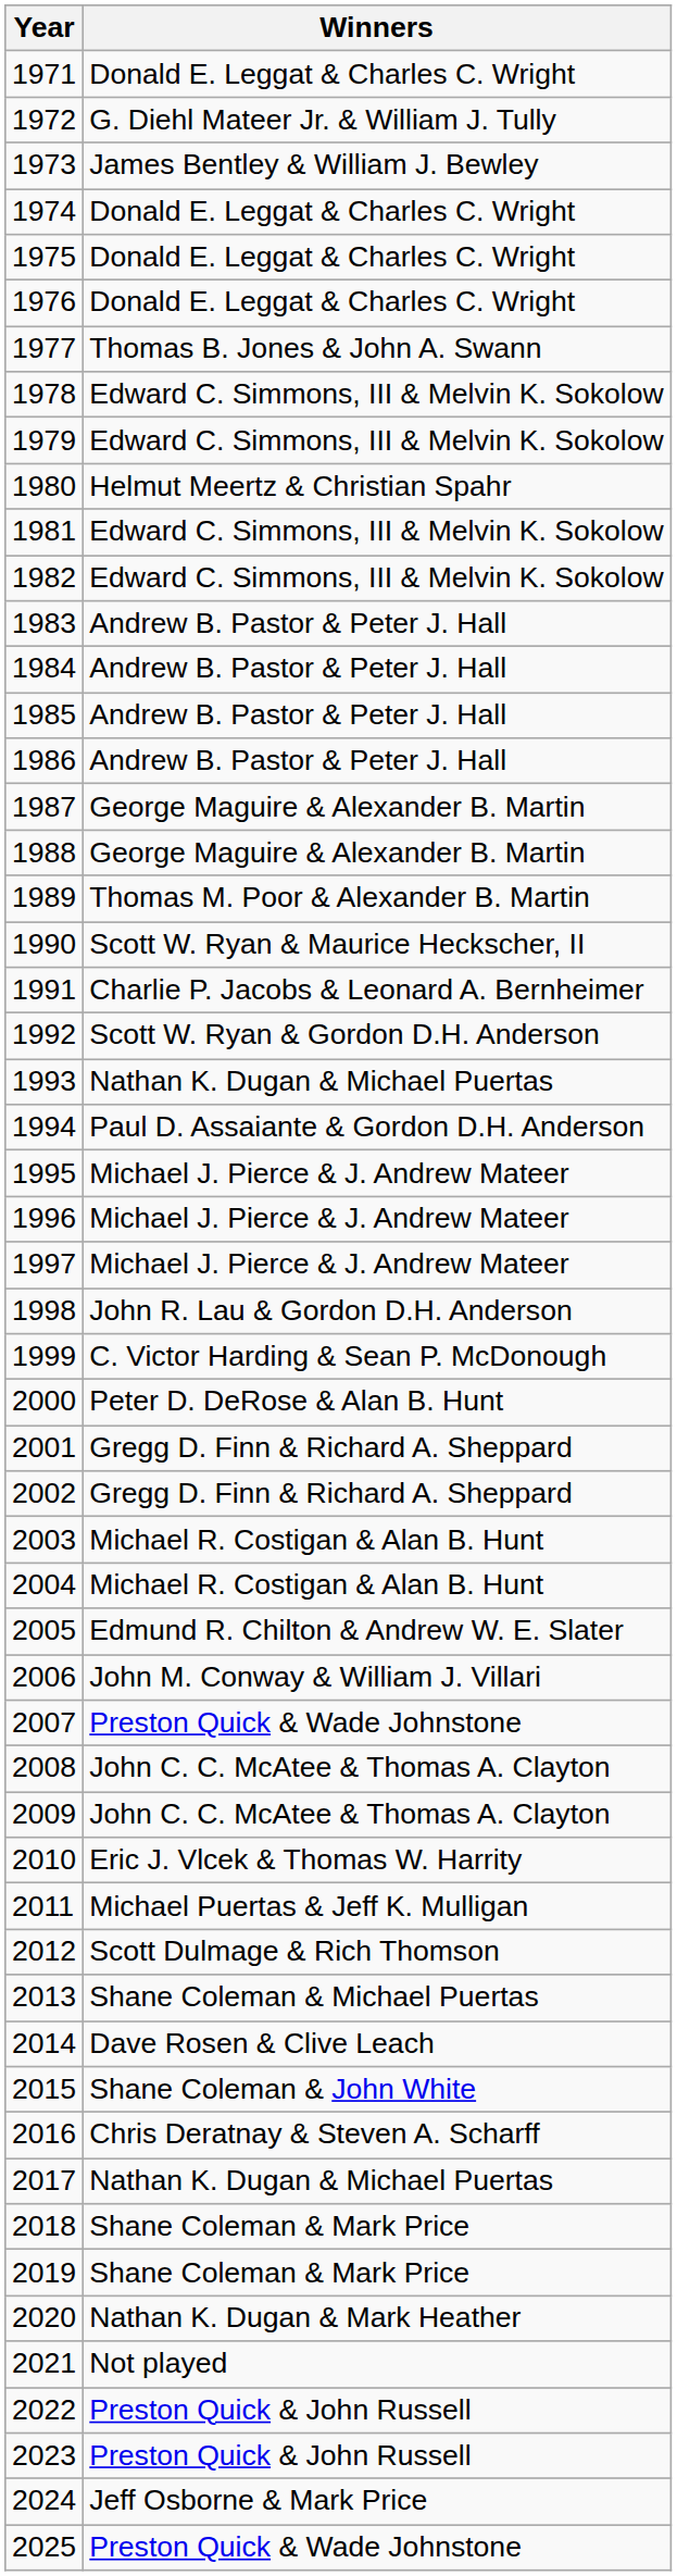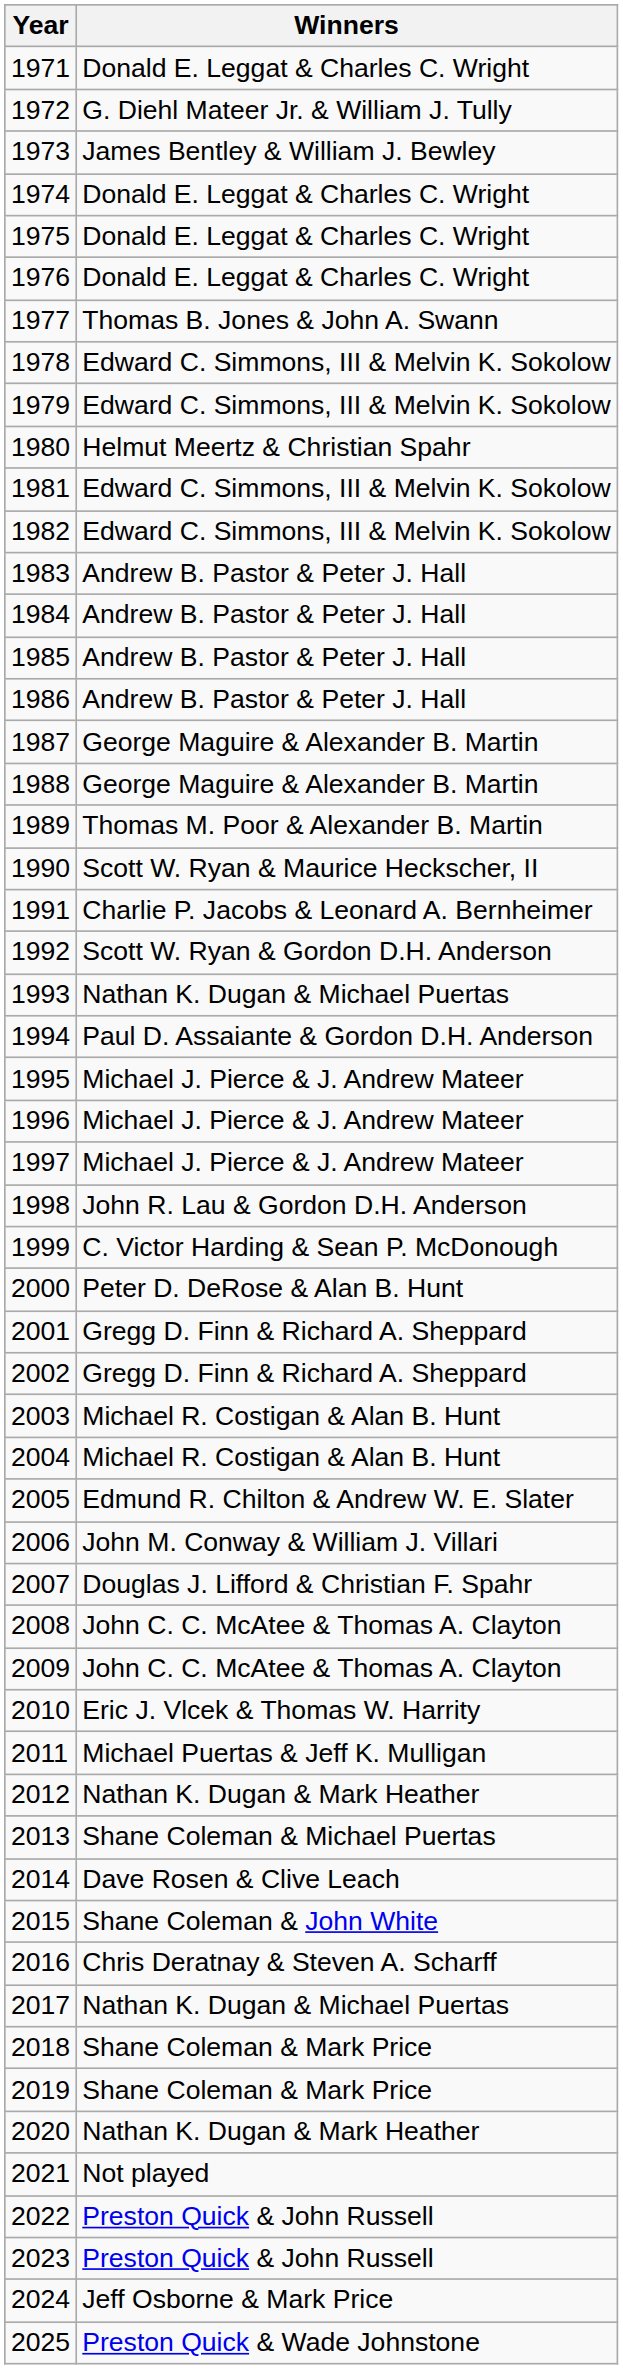2007 | Winners: Preston Quick & Wade Johnstone -> Douglas J. Lifford & Christian F. Spahr
2012 | Winners: Scott Dulmage & Rich Thomson -> Nathan K. Dugan & Mark Heather
